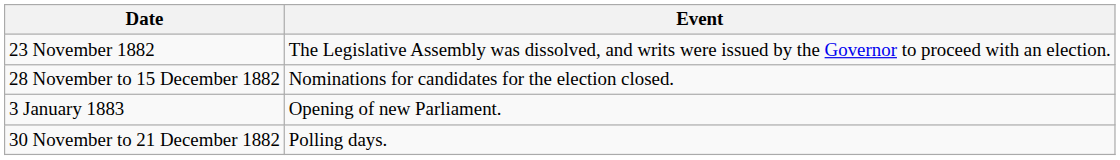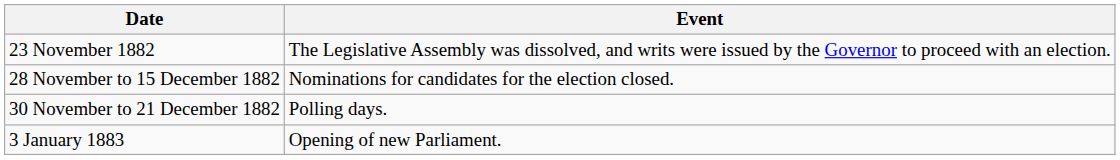rows swapped: 30 November to 21 December 1882 <-> 3 January 1883
